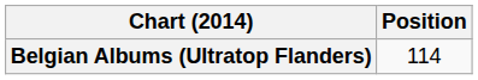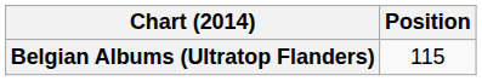Belgian Albums (Ultratop Flanders) | Position: 114 -> 115
